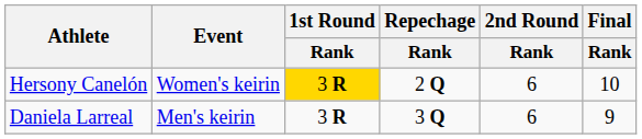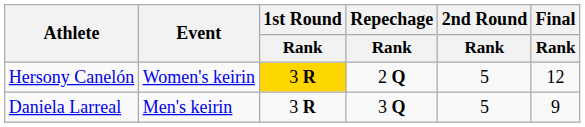Hersony Canelón | 2nd Round / Rank: 6 -> 5
Hersony Canelón | Final / Rank: 10 -> 12
Daniela Larreal | 2nd Round / Rank: 6 -> 5
